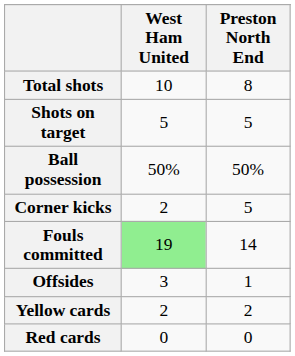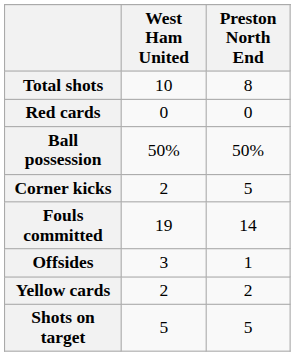rows swapped: Shots on target <-> Red cards
Fouls committed | West Ham United: lightgreen background -> no background
